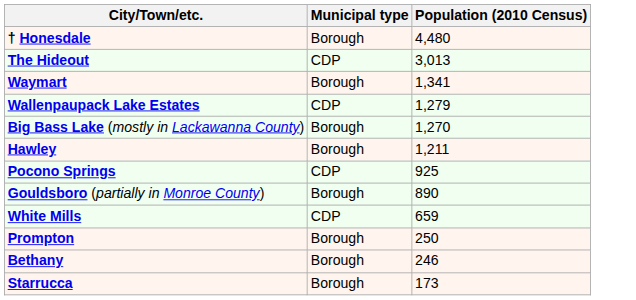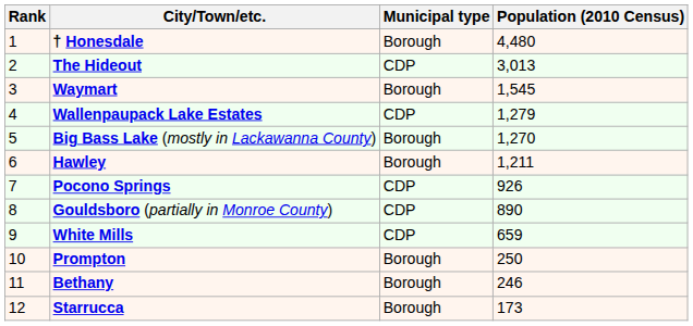+ column: Rank | 1 | 2 | 3 | 4 | 5 | 6 | 7 | 8 | 9 | 10 | 11 | 12
Waymart | Population (2010 Census): 1,341 -> 1,545
Pocono Springs | Population (2010 Census): 925 -> 926
Gouldsboro (partially in Monroe County) | Municipal type: Borough -> CDP
